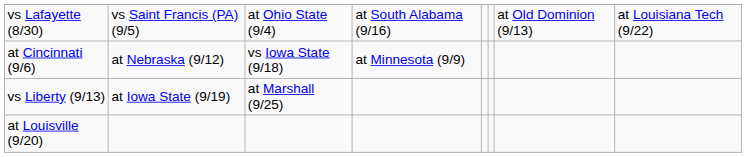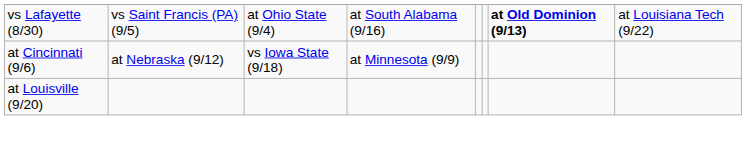vs Lafayette (8/30) | column 7: normal -> bold
- row: vs Liberty (9/13) | at Iowa State (9/19) | at Marshall (9/25)
